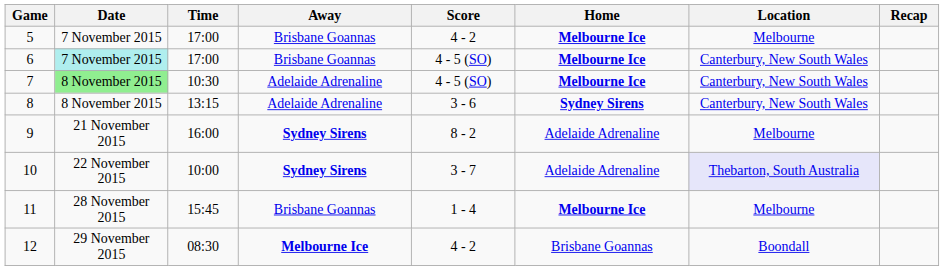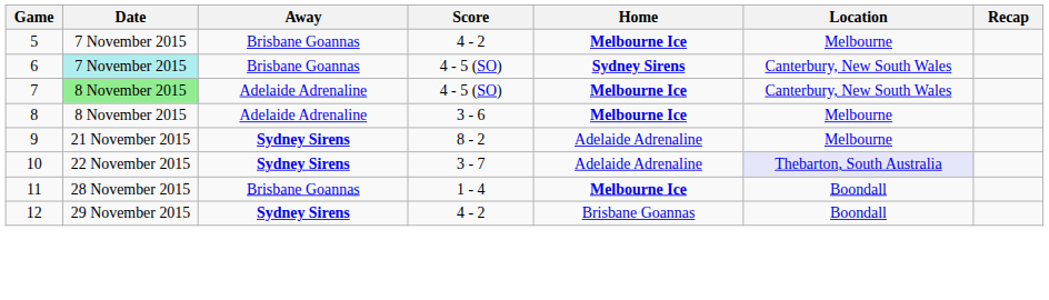- column: Time | 17:00 | 17:00 | 10:30 | 13:15 | 16:00 | 10:00 | 15:45 | 08:30
6 | Home: Melbourne Ice -> Sydney Sirens
8 | Home: Sydney Sirens -> Melbourne Ice
8 | Location: Canterbury, New South Wales -> Melbourne
11 | Location: Melbourne -> Boondall
12 | Away: Melbourne Ice -> Sydney Sirens
